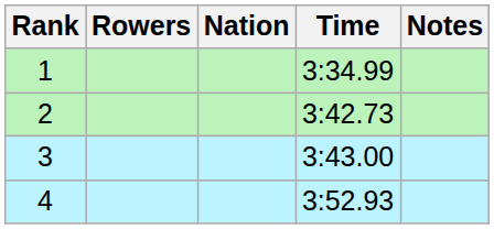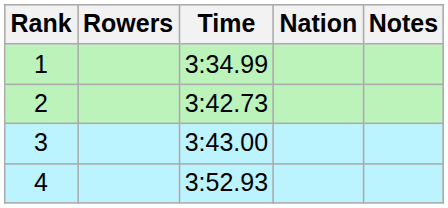columns swapped: Nation <-> Time
